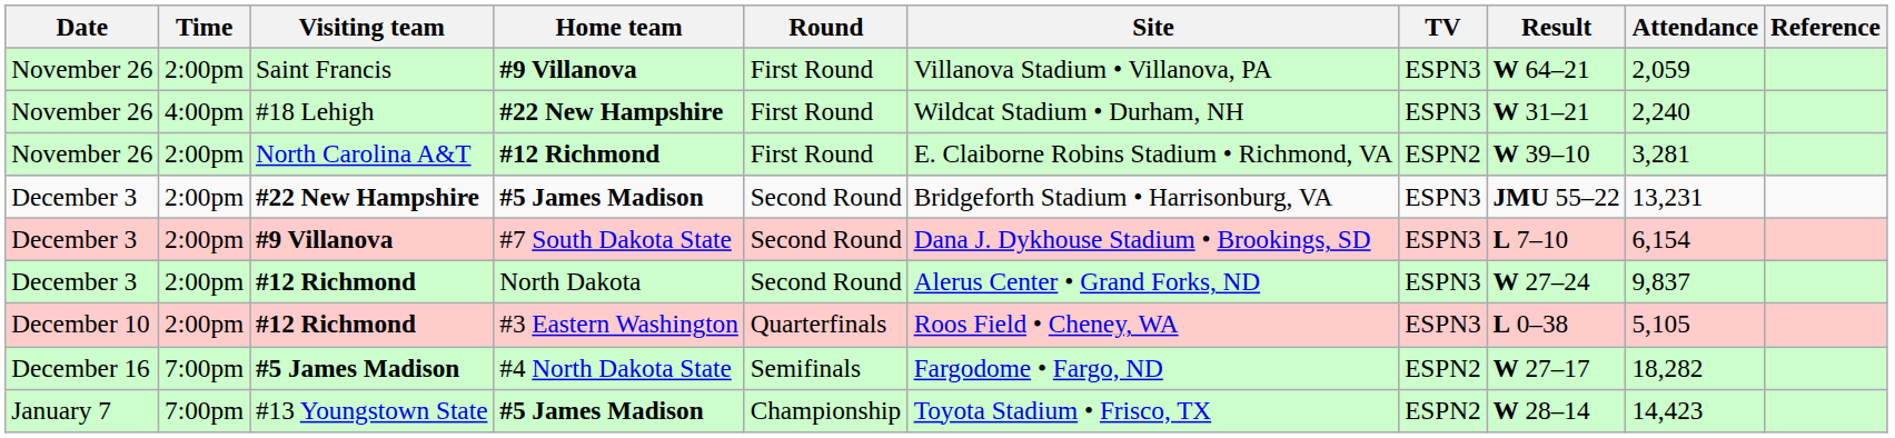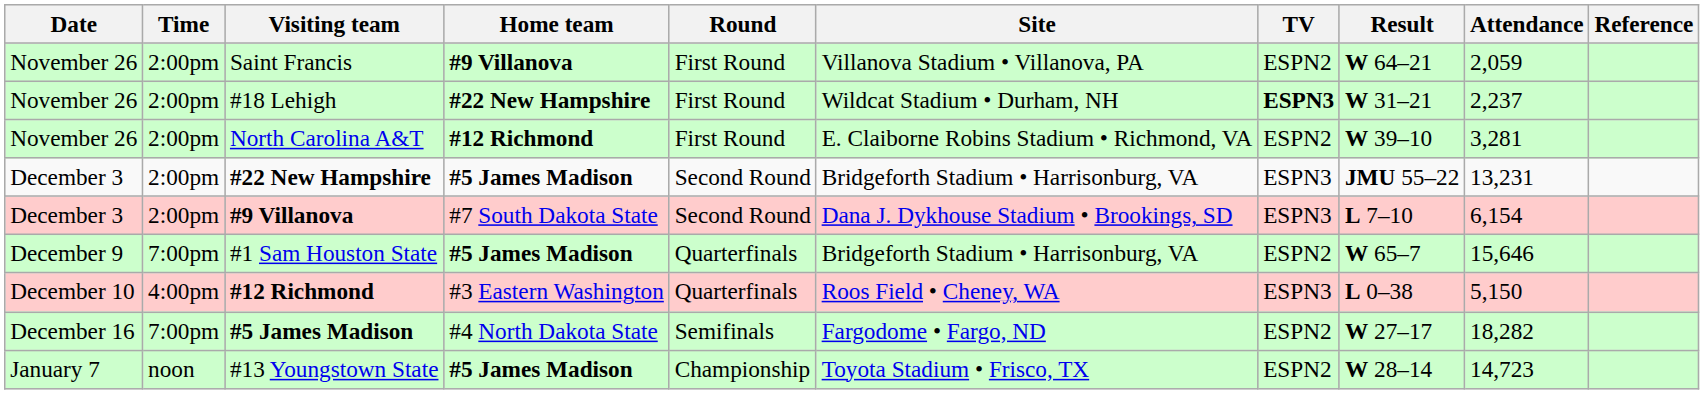Saint Francis | TV: ESPN3 -> ESPN2
#18 Lehigh | Time: 4:00pm -> 2:00pm
#18 Lehigh | TV: normal -> bold
#18 Lehigh | Attendance: 2,240 -> 2,237
- row: December 3 | 2:00pm | #12 Richmond | North Dakota | Second Round | Alerus Center • Grand Forks, ND | ESPN3 | W 27–24 | 9,837
+ row: December 9 | 7:00pm | #1 Sam Houston State | #5 James Madison | Quarterfinals | Bridgeforth Stadium • Harrisonburg, VA | ESPN2 | W 65–7 | 15,646
#12 Richmond / #3 Eastern Washington | Time: 2:00pm -> 4:00pm
#12 Richmond / #3 Eastern Washington | Attendance: 5,105 -> 5,150
#13 Youngstown State | Time: 7:00pm -> noon
#13 Youngstown State | Attendance: 14,423 -> 14,723
